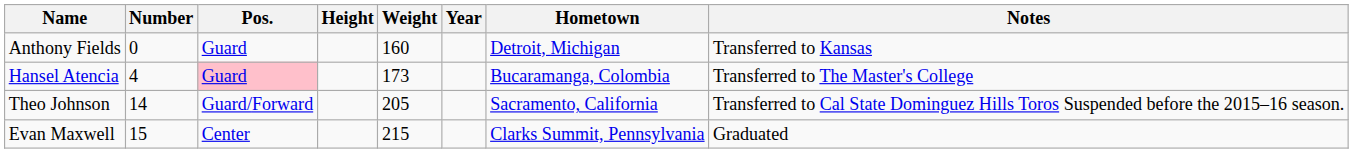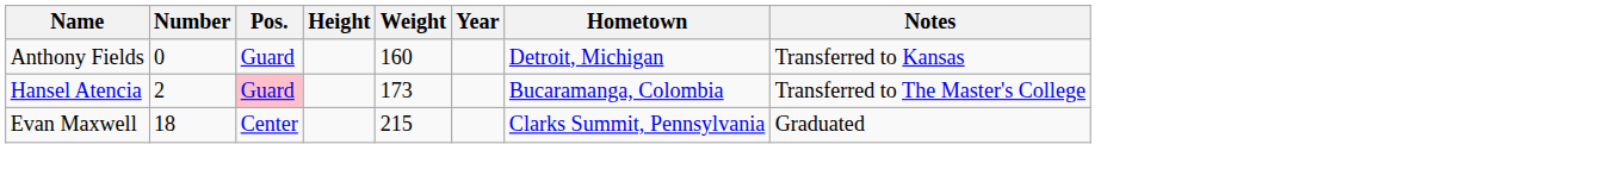Hansel Atencia | Number: 4 -> 2
- row: Theo Johnson | 14 | Guard/Forward | 205 | Sacramento, California | Transferred to Cal State Dominguez Hills Toros Suspended before the 2015–16 season.
Evan Maxwell | Number: 15 -> 18
